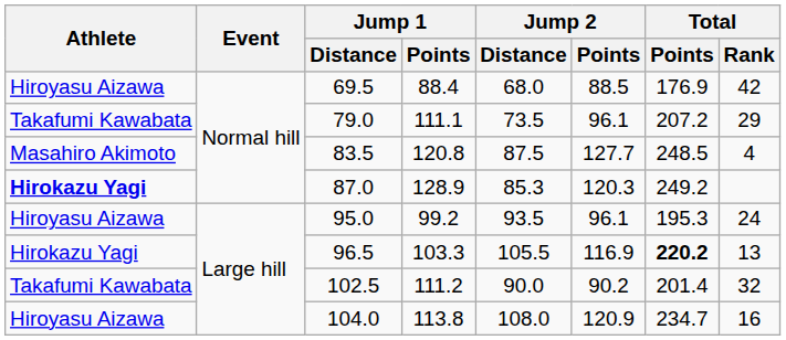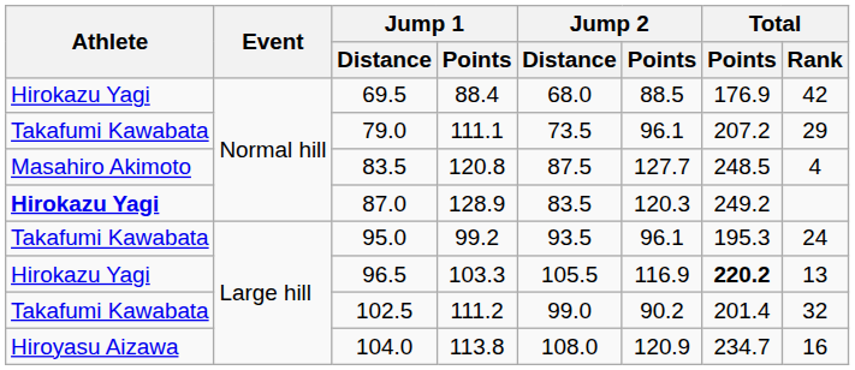69.5 | Athlete: Hiroyasu Aizawa -> Hirokazu Yagi
87.0 | Jump 2 / Distance: 85.3 -> 83.5
95.0 | Athlete: Hiroyasu Aizawa -> Takafumi Kawabata
102.5 | Jump 2 / Distance: 90.0 -> 99.0
